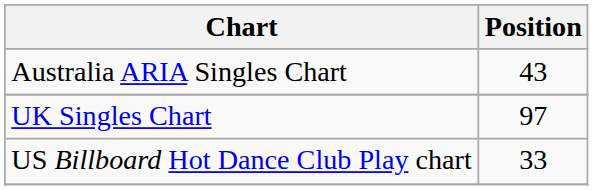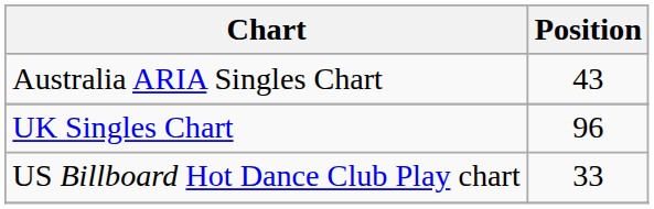UK Singles Chart | Position: 97 -> 96
